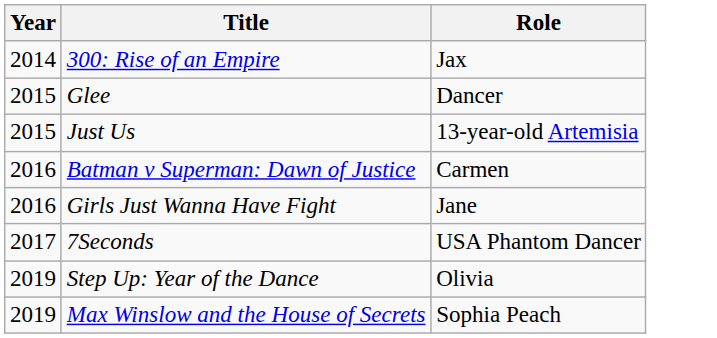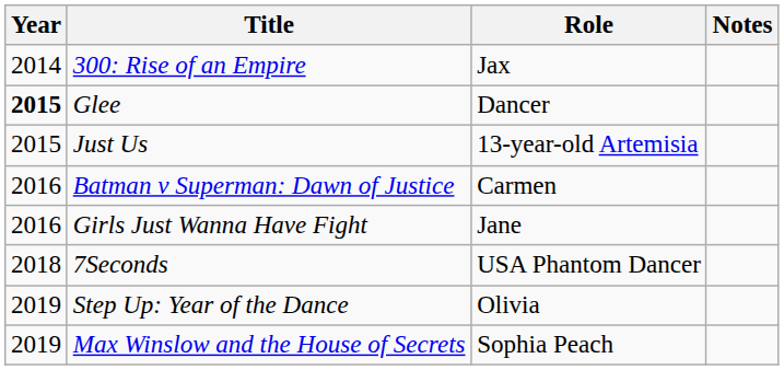+ column: Notes
Glee | Year: normal -> bold
7Seconds | Year: 2017 -> 2018
